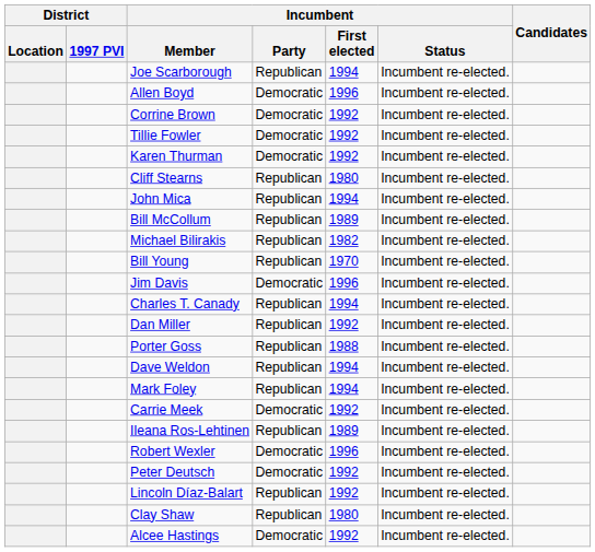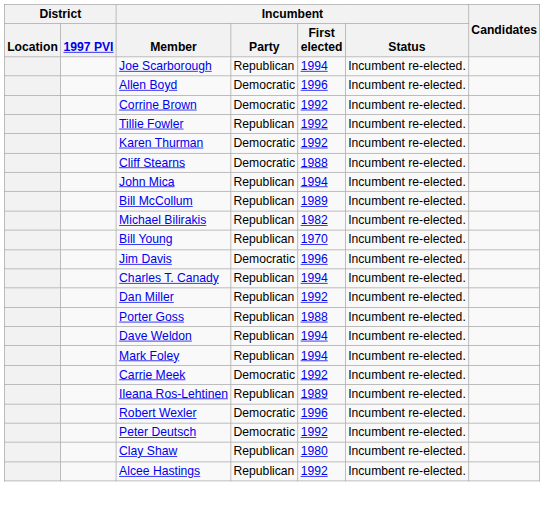Tillie Fowler | Incumbent / Party: Democratic -> Republican
Cliff Stearns | Incumbent / Party: Republican -> Democratic
Cliff Stearns | Incumbent / First elected: 1980 -> 1988
- row: Lincoln Díaz-Balart | Republican | 1992 | Incumbent re-elected.
Alcee Hastings | Incumbent / Party: Democratic -> Republican
